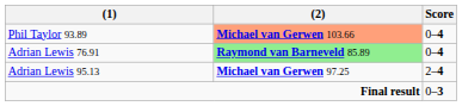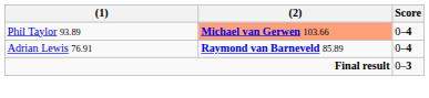Adrian Lewis 76.91 | (2): lightgreen background -> no background
- row: Adrian Lewis 95.13 | Michael van Gerwen 97.25 | 2–4
